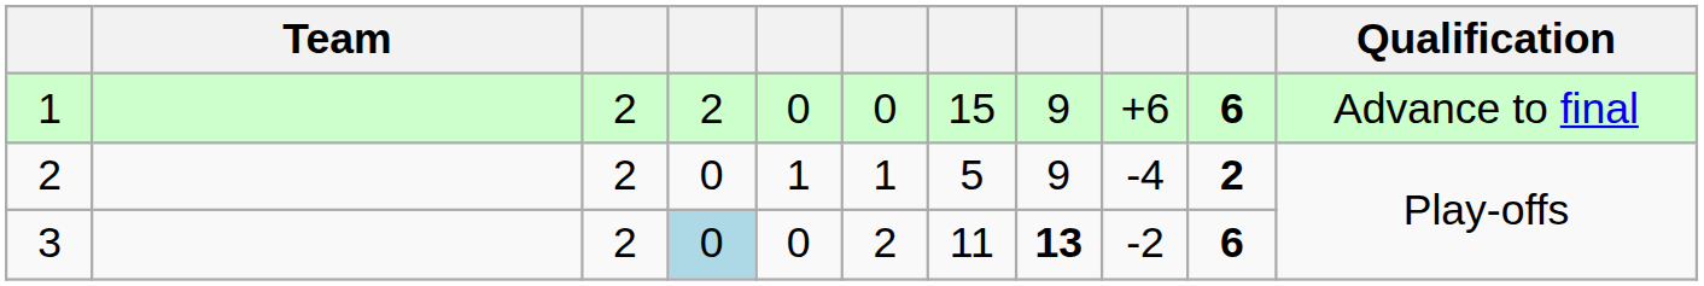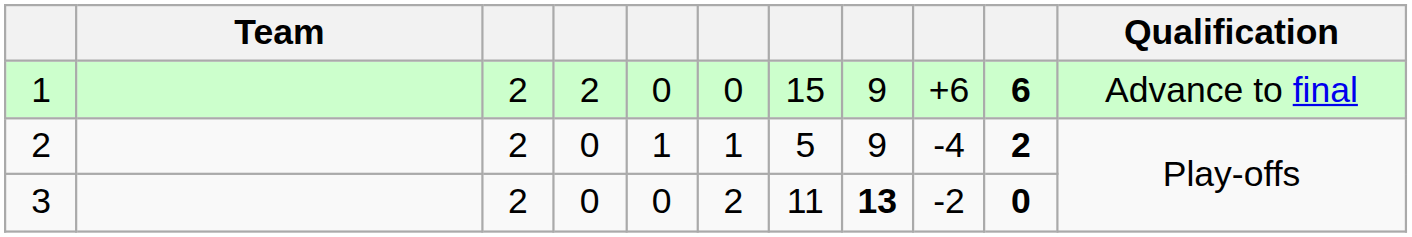3 | column 4: lightblue background -> no background
3 | column 10: 6 -> 0
